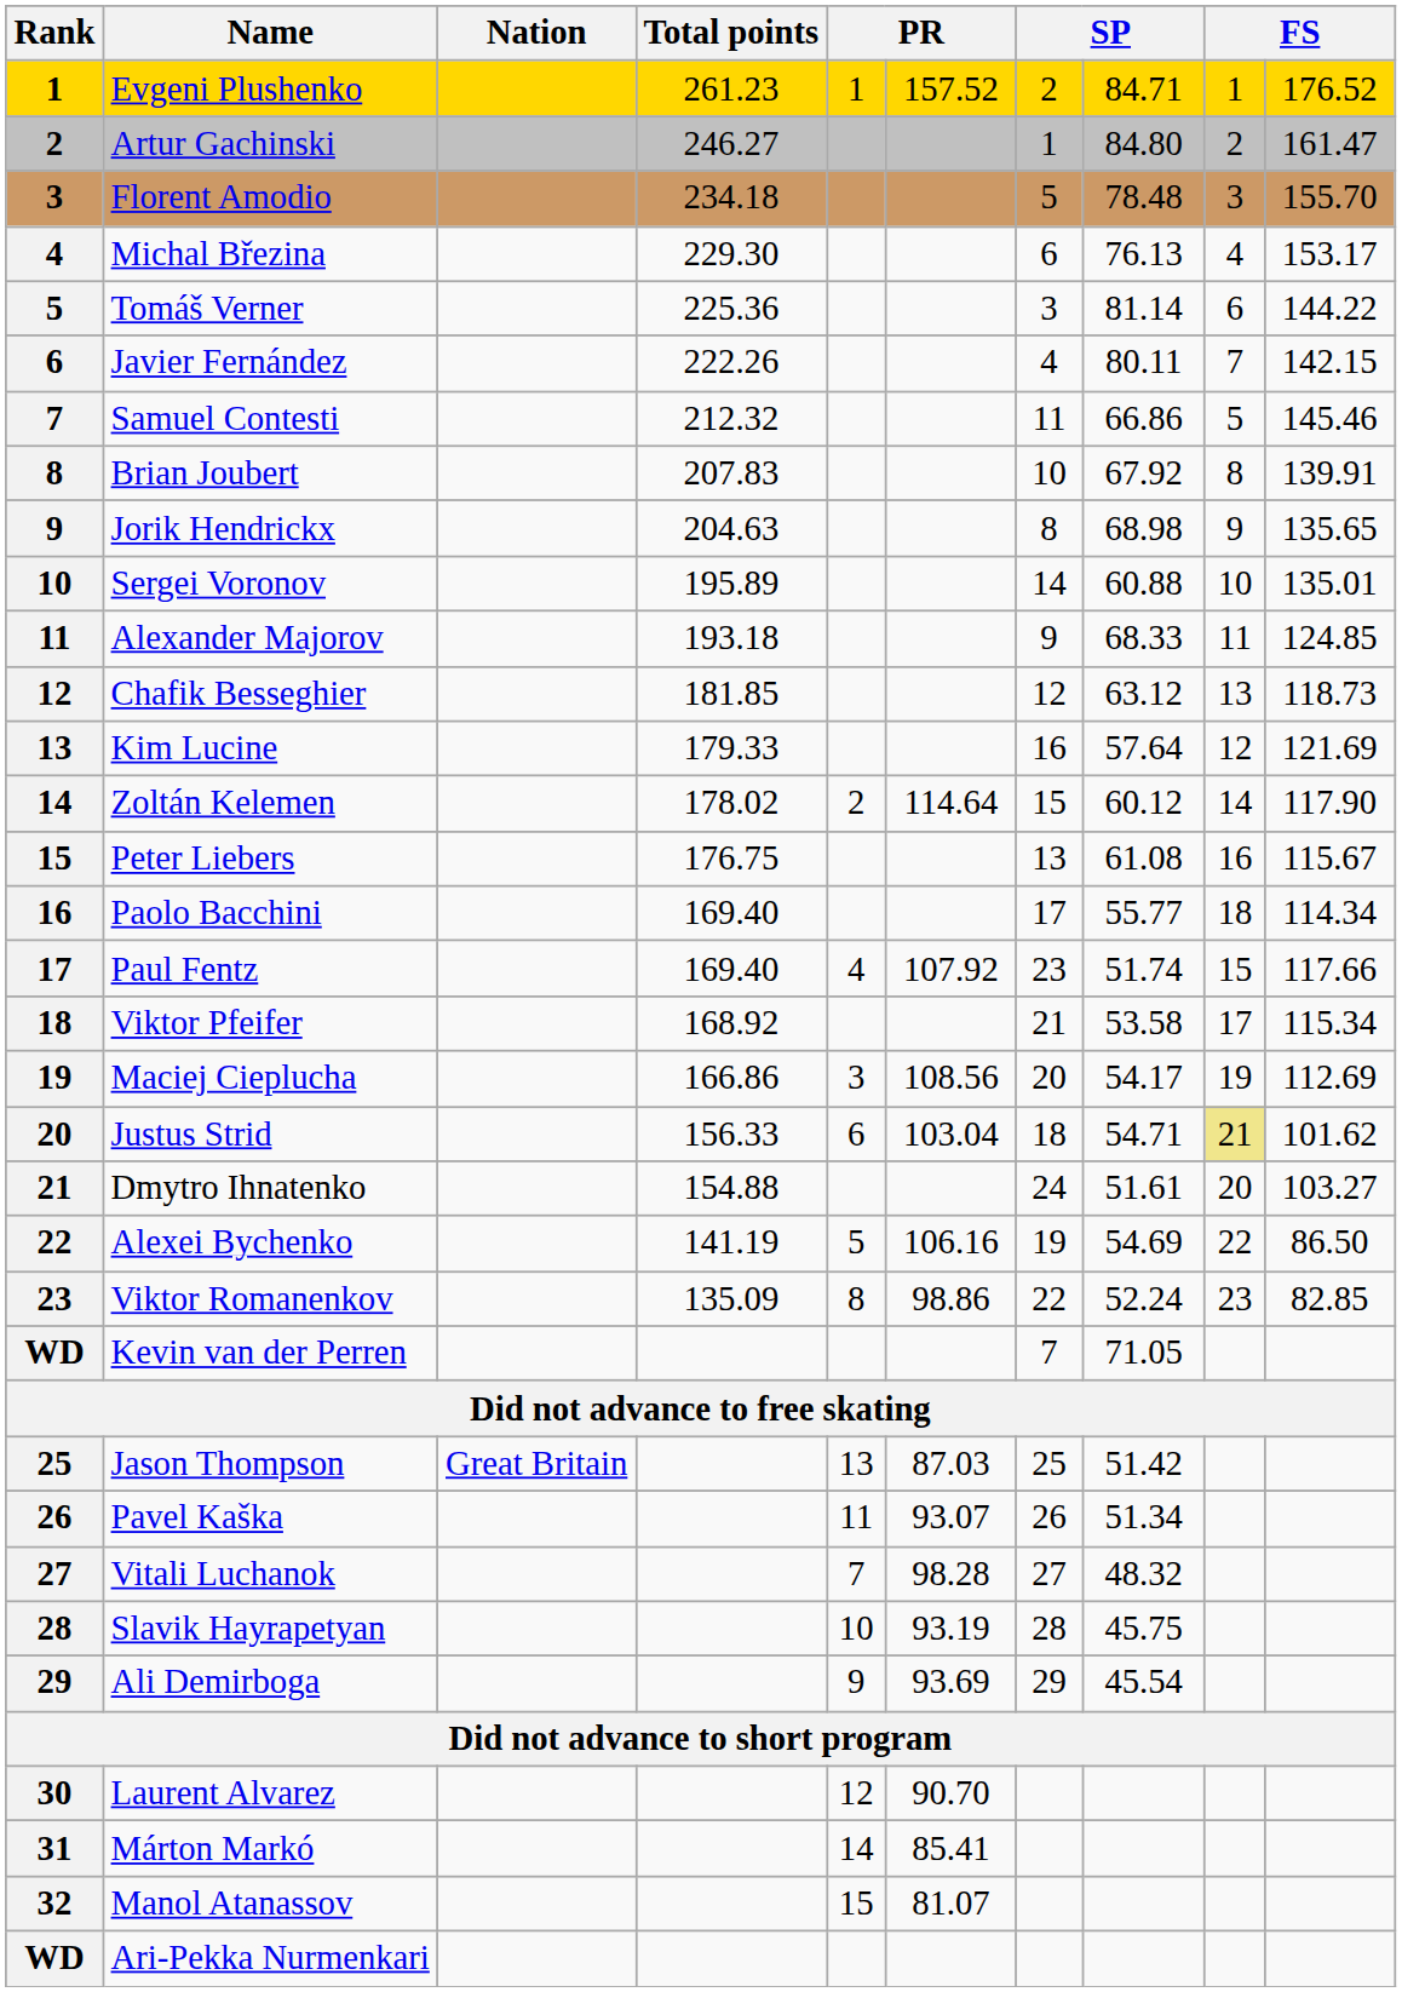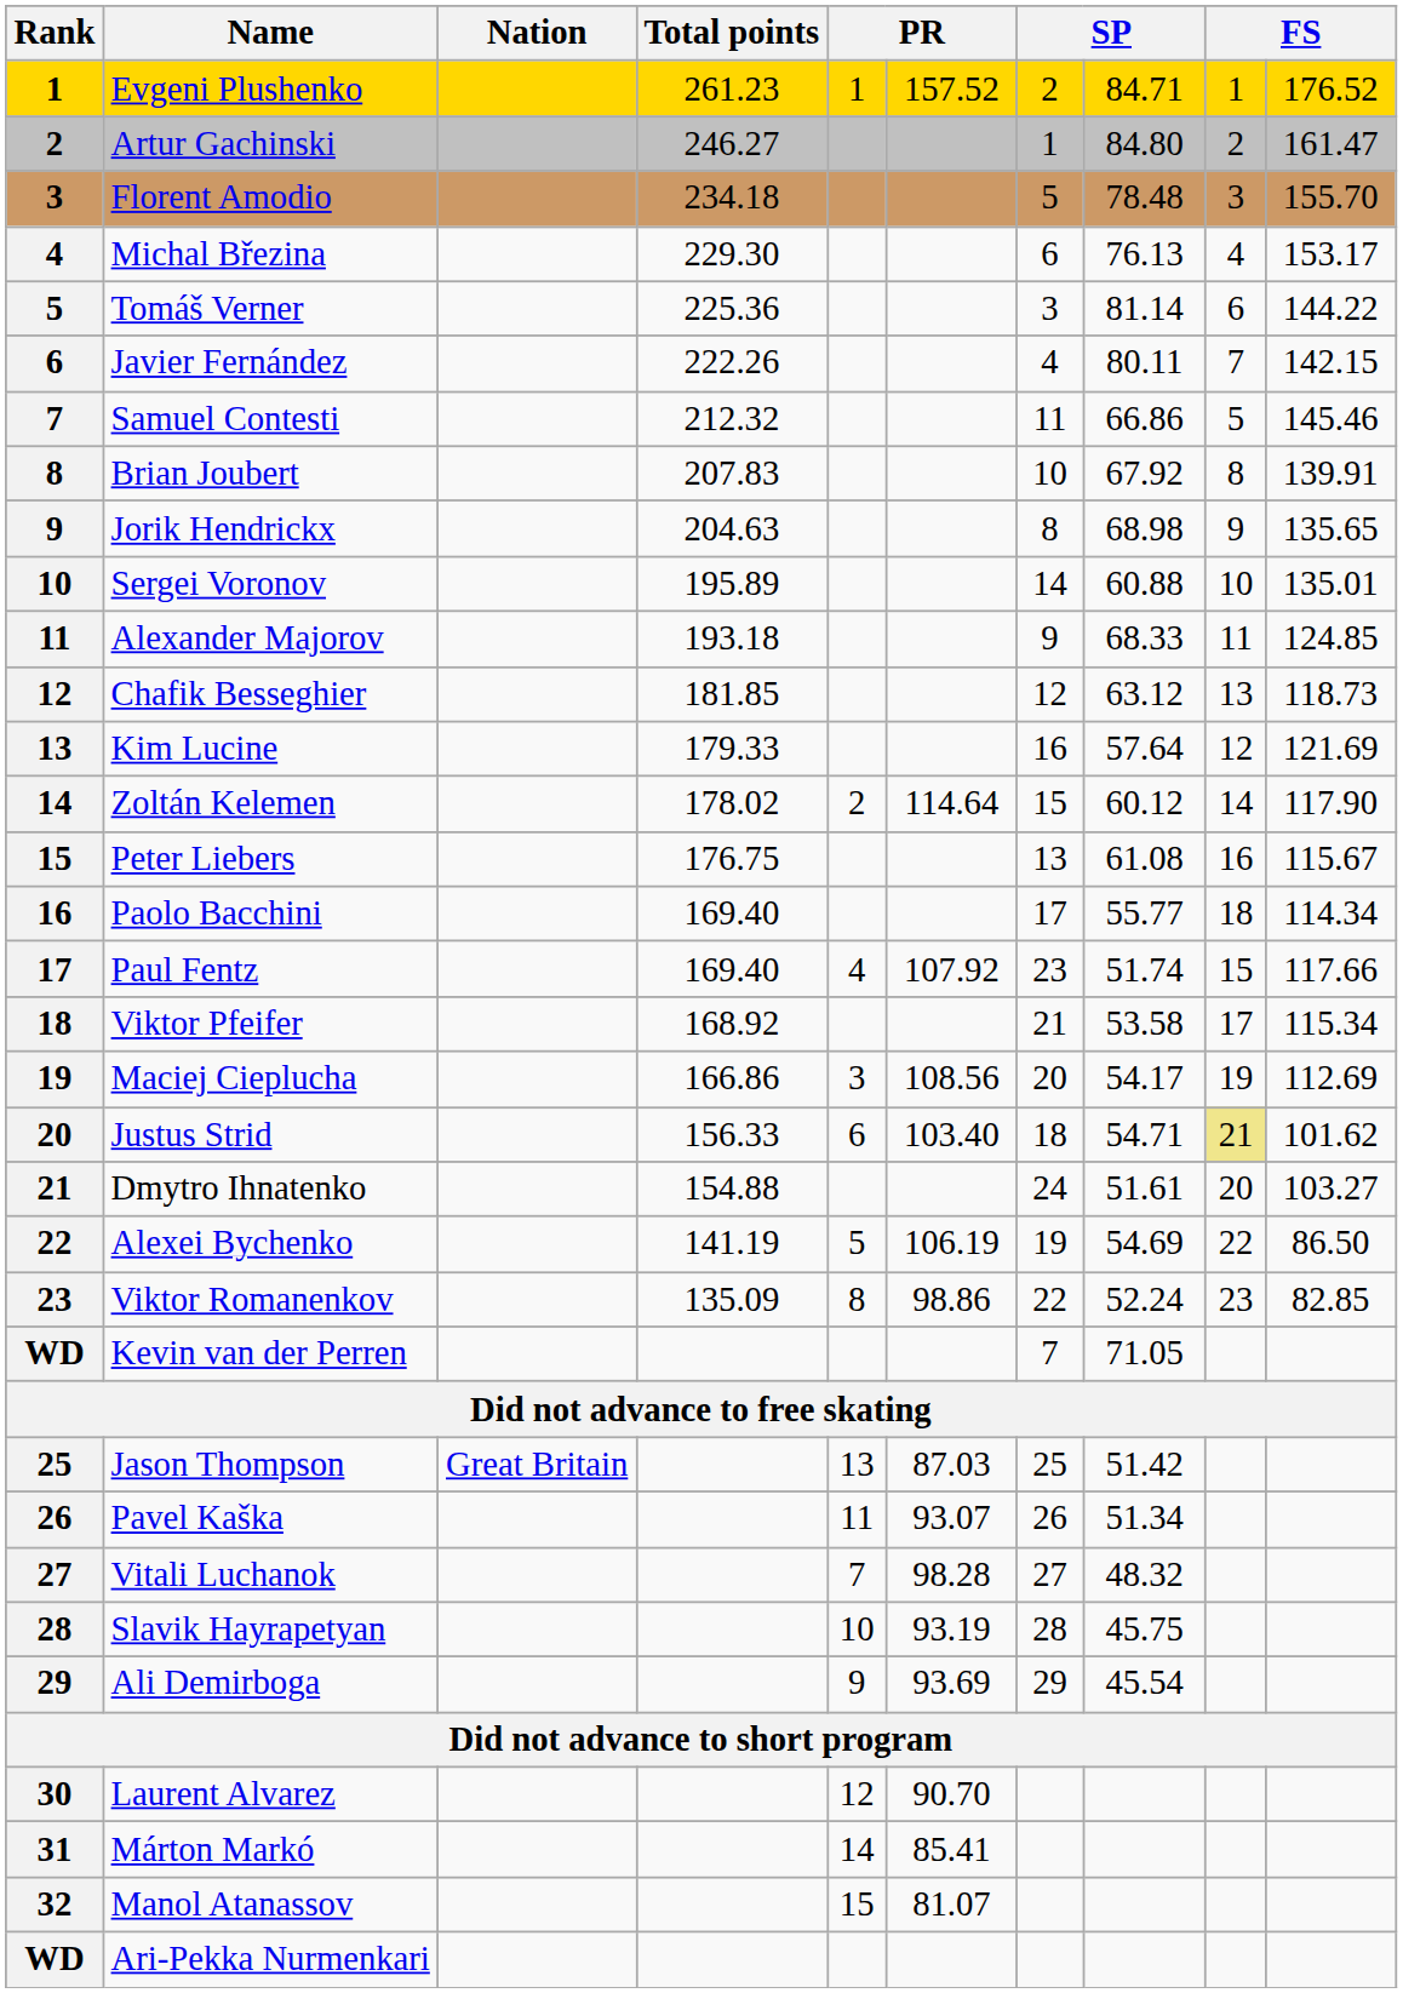Justus Strid | column 6: 103.04 -> 103.40
Alexei Bychenko | column 6: 106.16 -> 106.19
